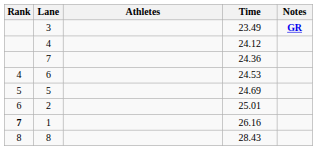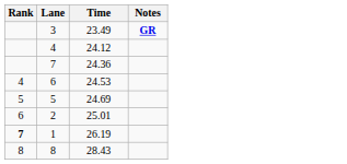- column: Athletes
1 | Time: 26.16 -> 26.19
